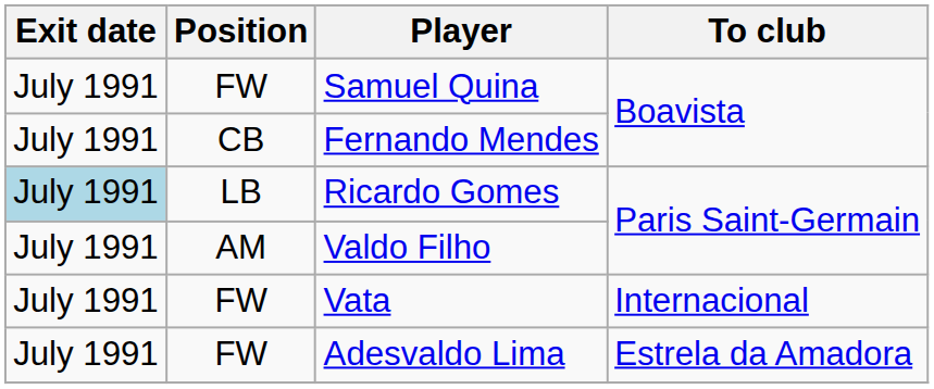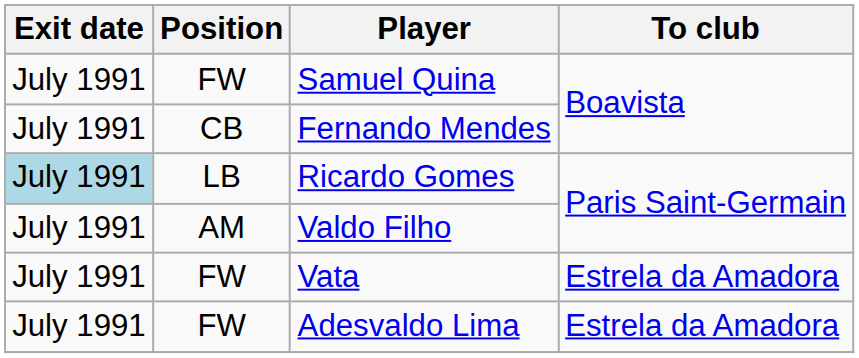Vata | To club: Internacional -> Estrela da Amadora
